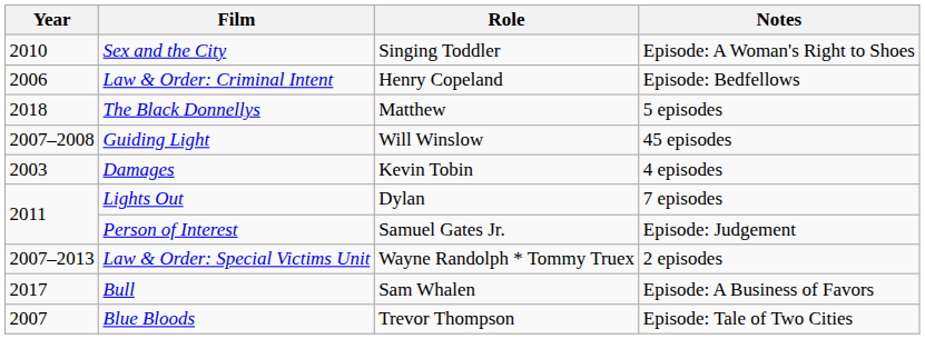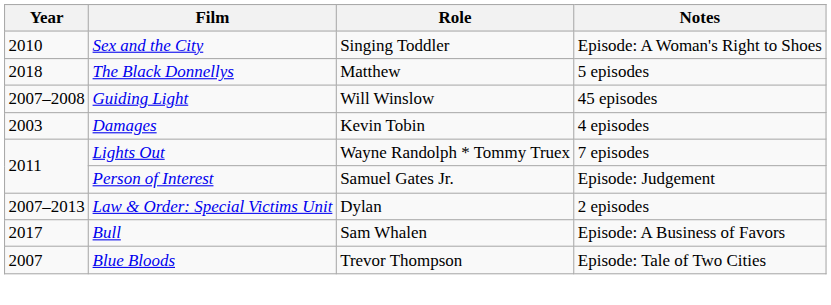- row: 2006 | Law & Order: Criminal Intent | Henry Copeland | Episode: Bedfellows
Lights Out | Role: Dylan -> Wayne Randolph * Tommy Truex
Law & Order: Special Victims Unit | Role: Wayne Randolph * Tommy Truex -> Dylan
